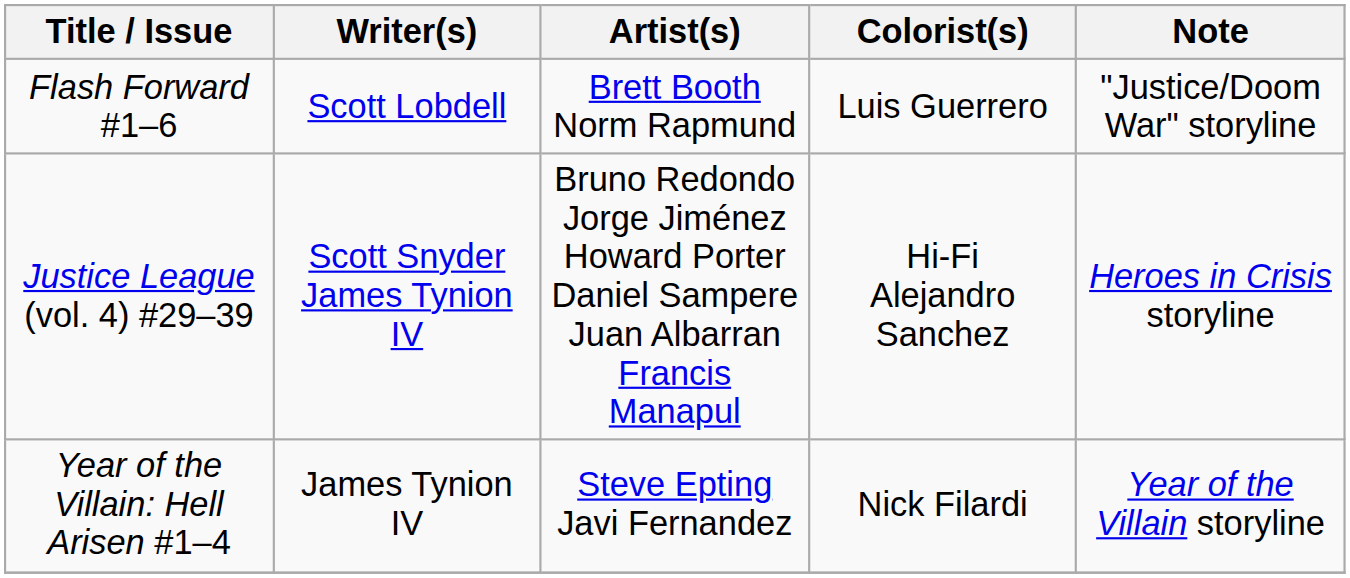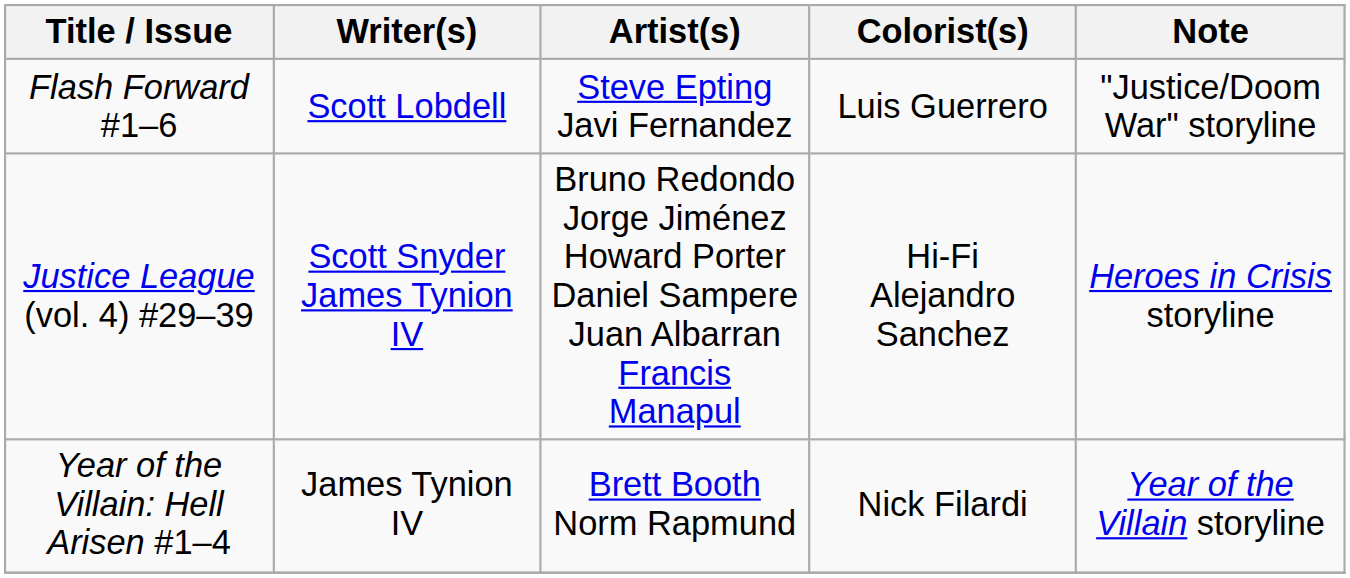Flash Forward #1–6 | Artist(s): Brett Booth Norm Rapmund -> Steve Epting Javi Fernandez
Year of the Villain: Hell Arisen #1–4 | Artist(s): Steve Epting Javi Fernandez -> Brett Booth Norm Rapmund
